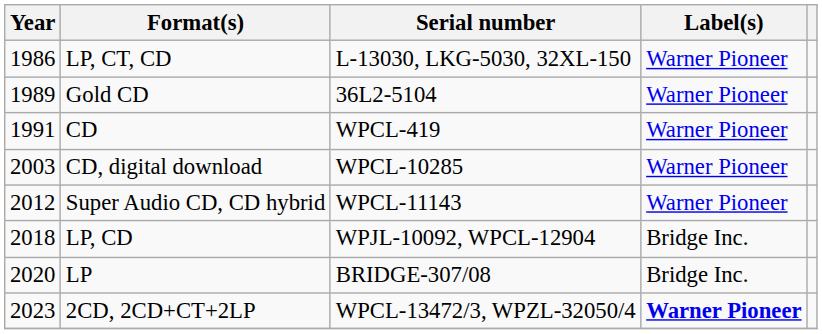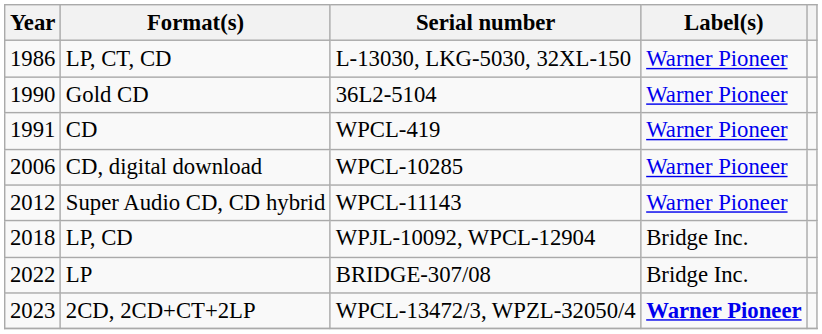Gold CD | Year: 1989 -> 1990
CD, digital download | Year: 2003 -> 2006
LP | Year: 2020 -> 2022
